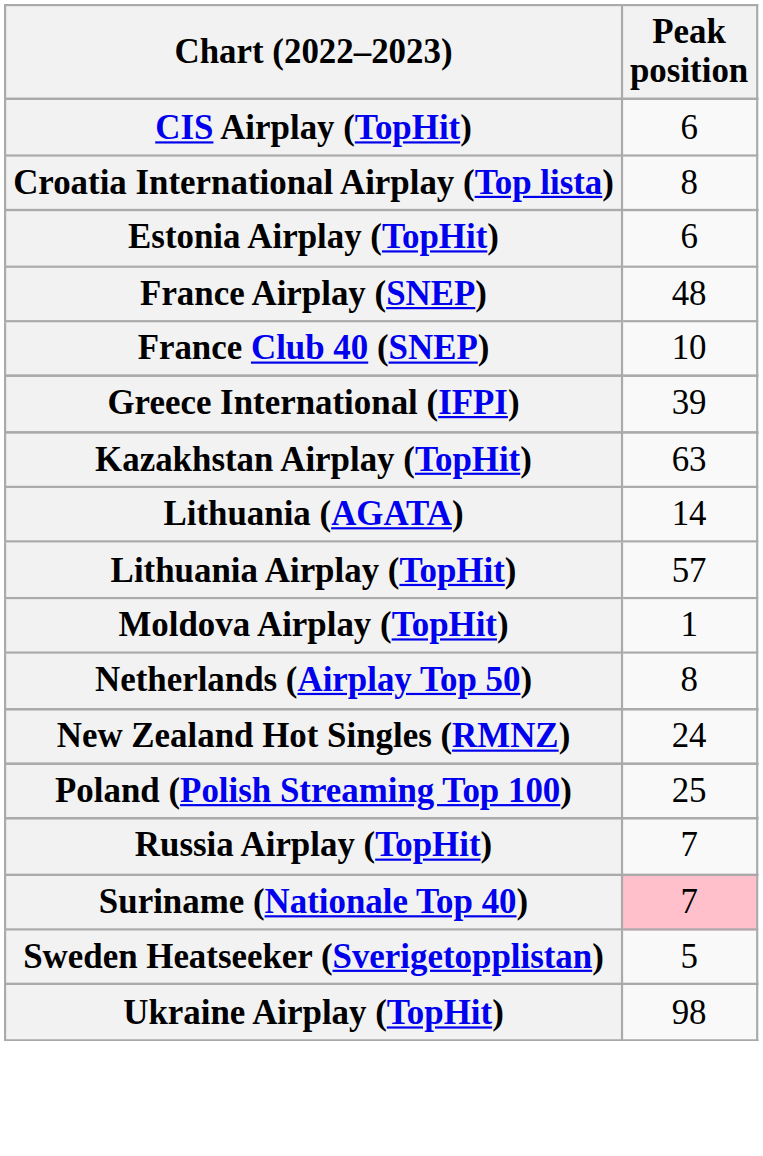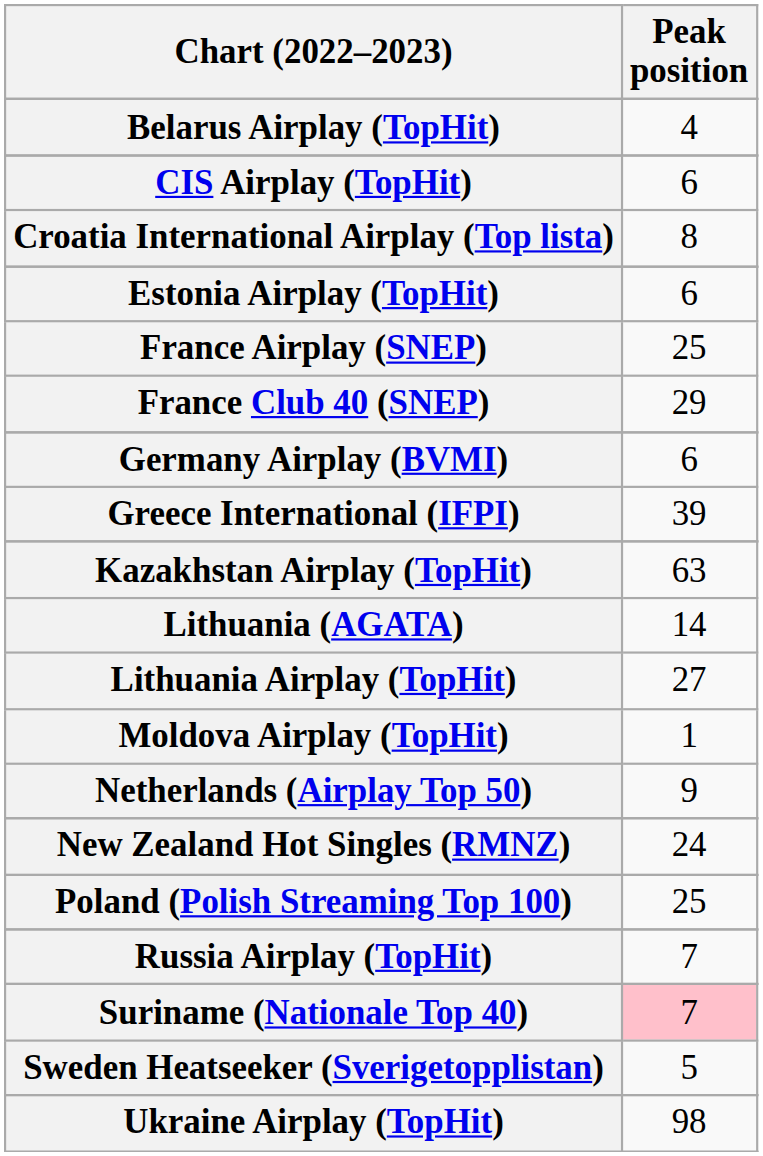+ row: Belarus Airplay (TopHit) | 4
France Airplay (SNEP) | Peak position: 48 -> 25
France Club 40 (SNEP) | Peak position: 10 -> 29
+ row: Germany Airplay (BVMI) | 6
Lithuania Airplay (TopHit) | Peak position: 57 -> 27
Netherlands (Airplay Top 50) | Peak position: 8 -> 9
